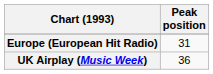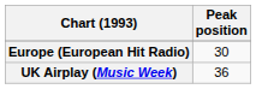Europe (European Hit Radio) | Peak position: 31 -> 30
